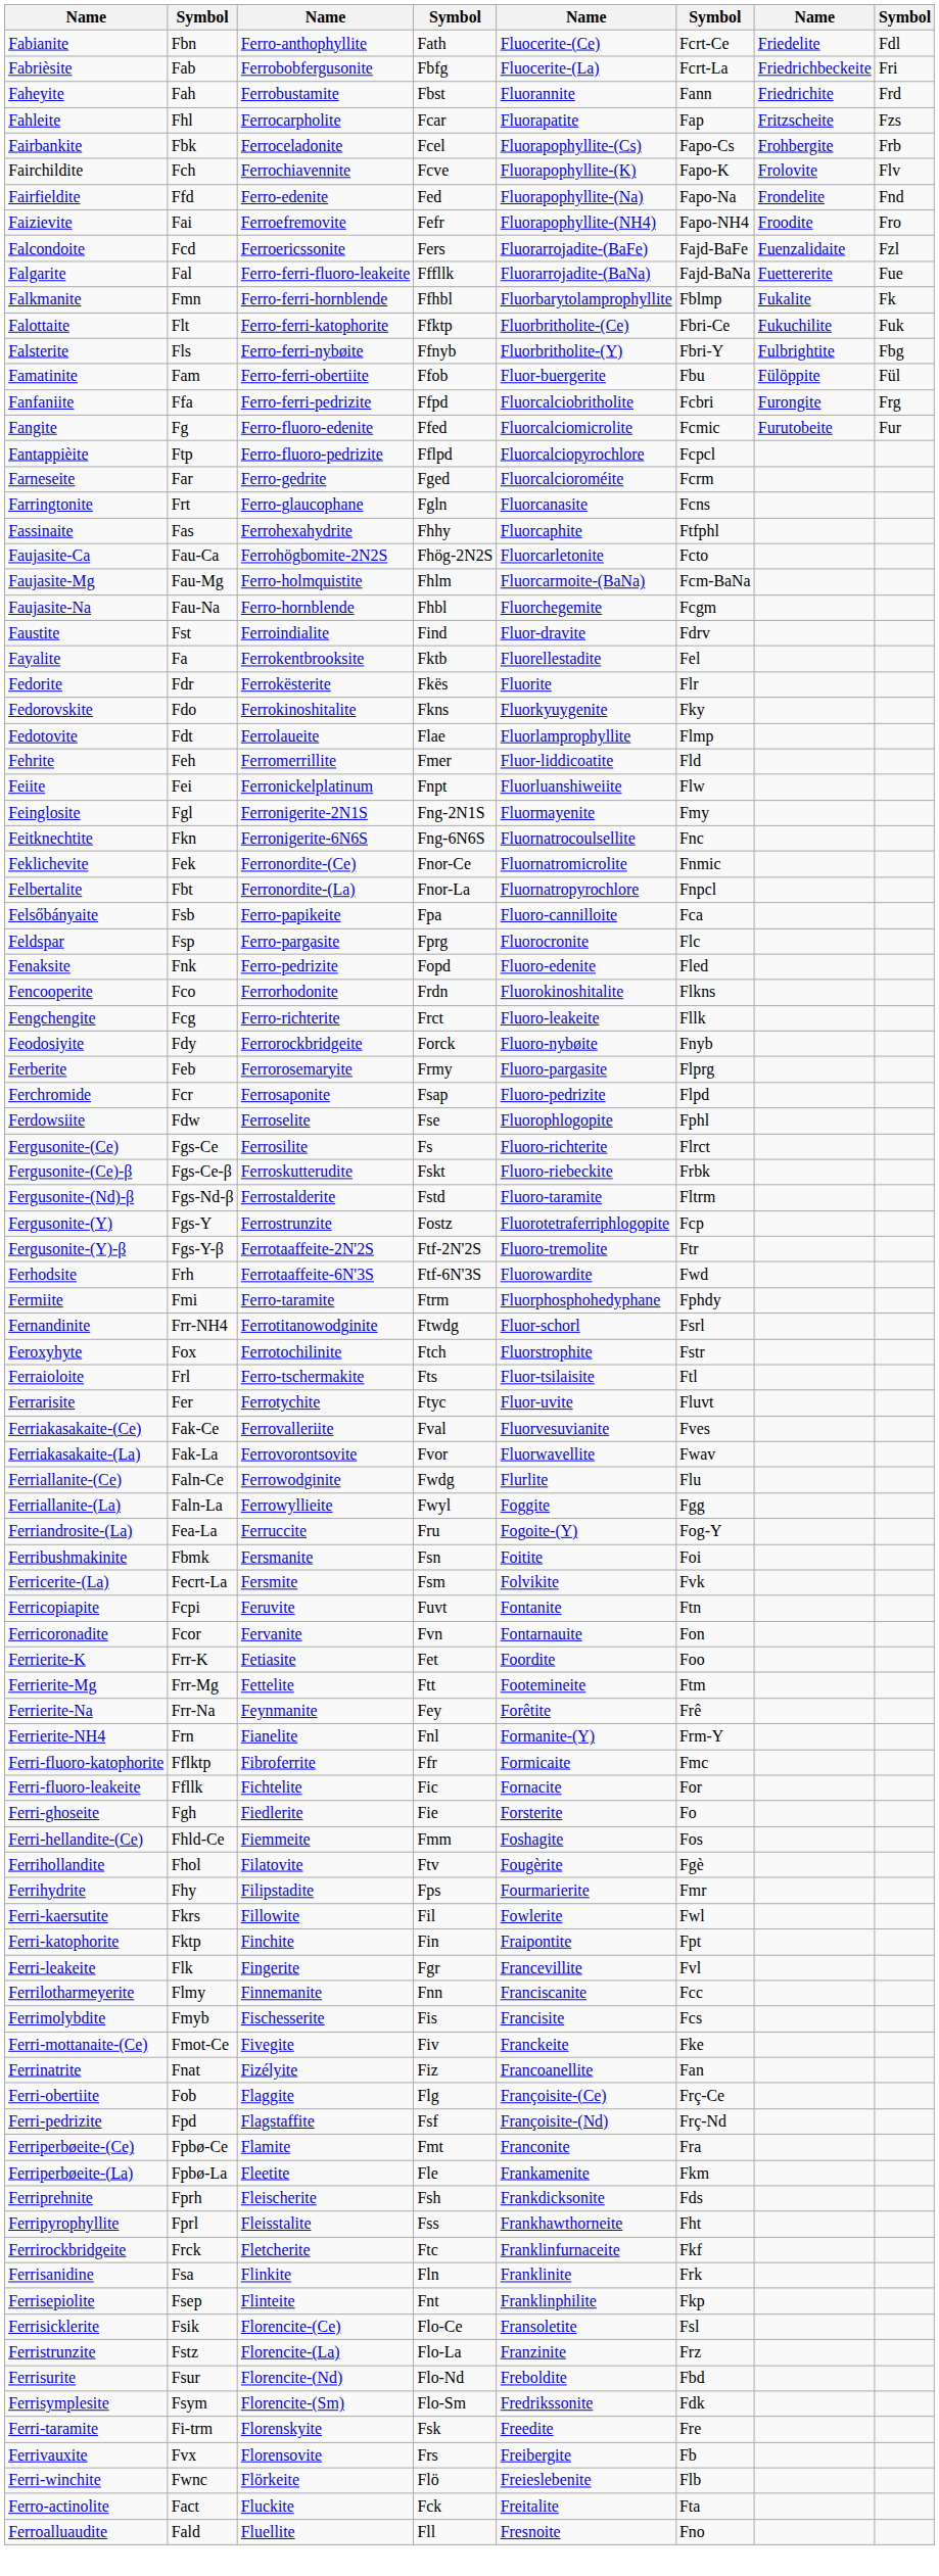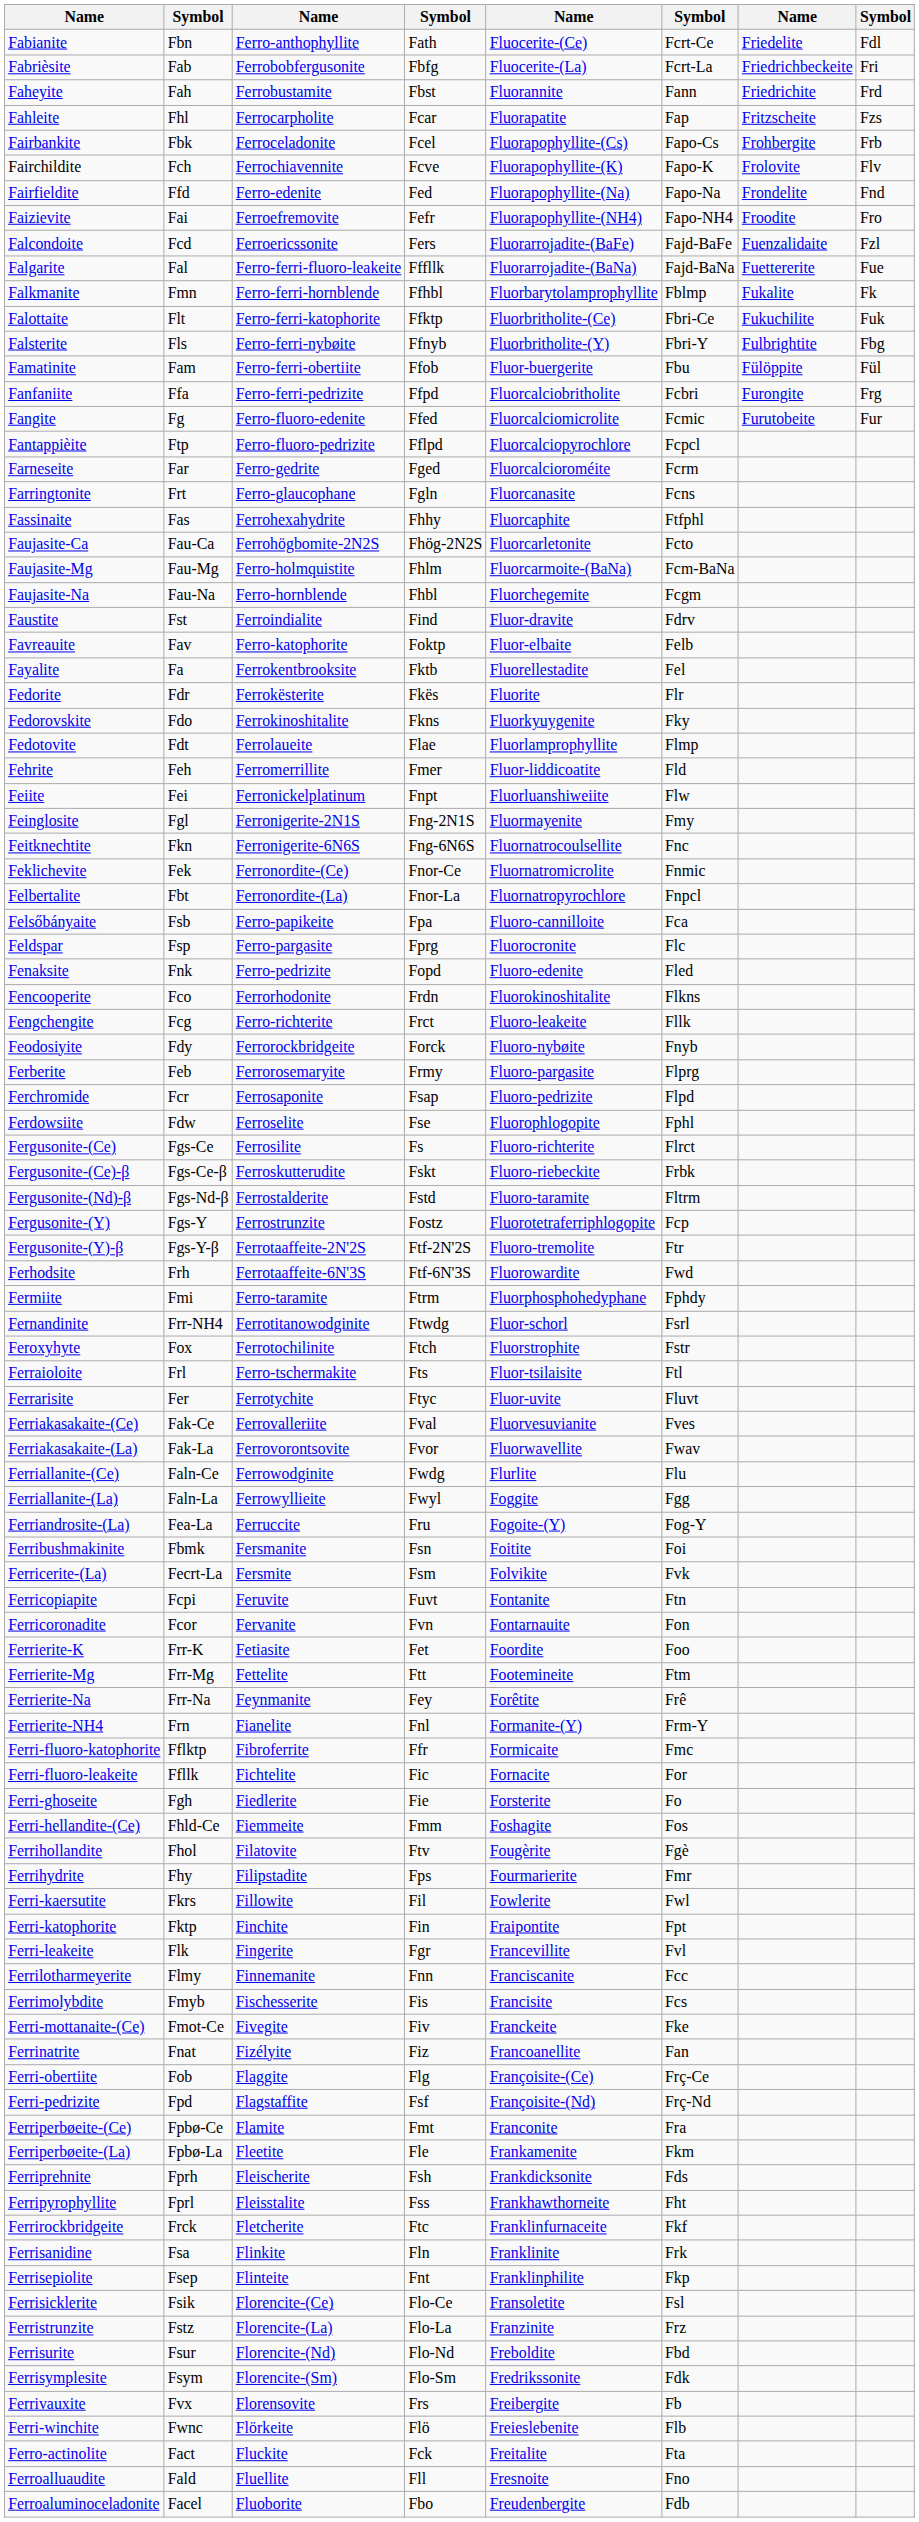+ row: Favreauite | Fav | Ferro-katophorite | Foktp | Fluor-elbaite | Felb
- row: Ferri-taramite | Fi-trm | Florenskyite | Fsk | Freedite | Fre
+ row: Ferroaluminoceladonite | Facel | Fluoborite | Fbo | Freudenbergite | Fdb
